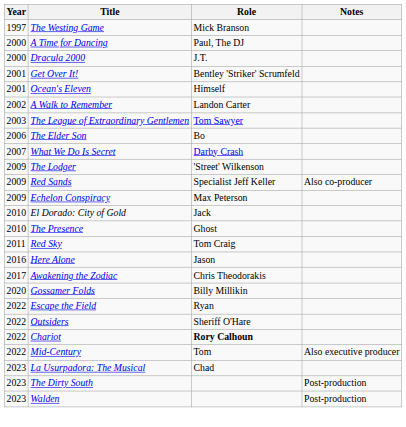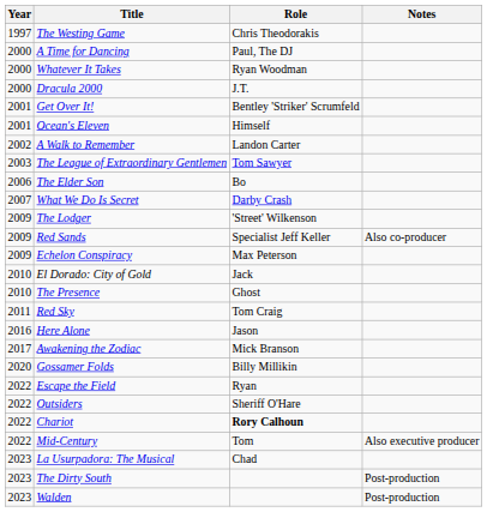The Westing Game | Role: Mick Branson -> Chris Theodorakis
+ row: 2000 | Whatever It Takes | Ryan Woodman
Awakening the Zodiac | Role: Chris Theodorakis -> Mick Branson
